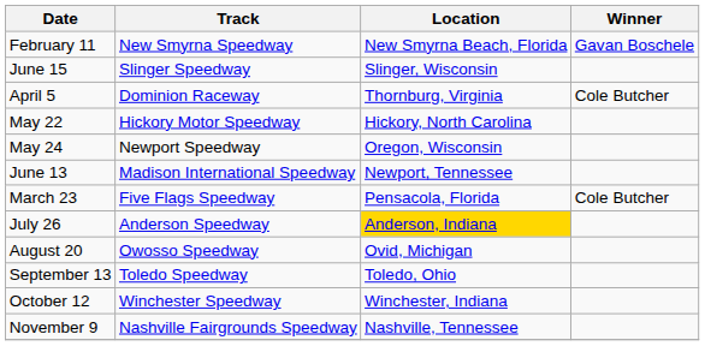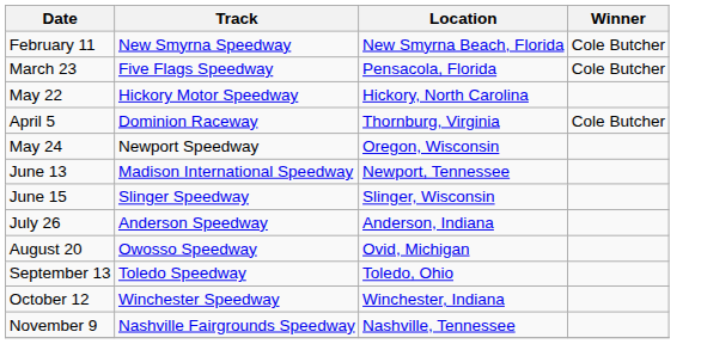February 11 | Winner: Gavan Boschele -> Cole Butcher
rows swapped: March 23 <-> June 15
rows swapped: April 5 <-> May 22
July 26 | Location: gold background -> no background
